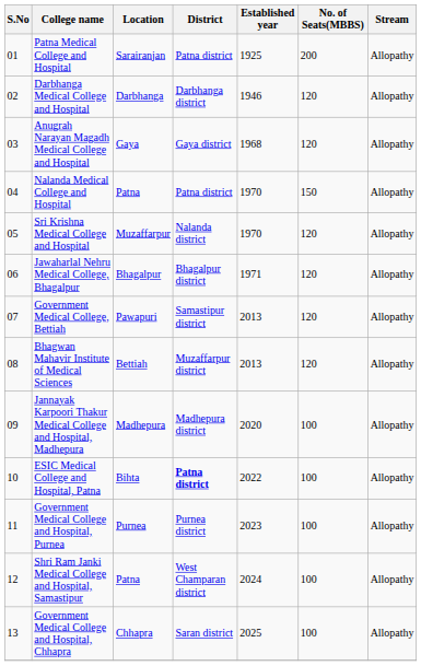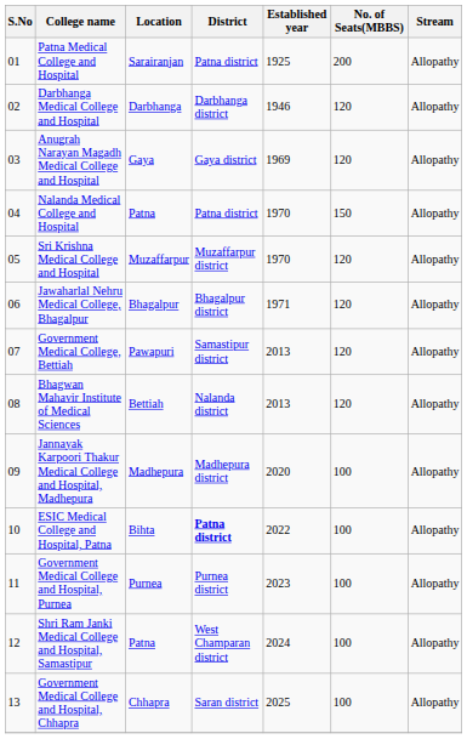Anugrah Narayan Magadh Medical College and Hospital | Established year: 1968 -> 1969
Sri Krishna Medical College and Hospital | District: Nalanda district -> Muzaffarpur district
Bhagwan Mahavir Institute of Medical Sciences | District: Muzaffarpur district -> Nalanda district
